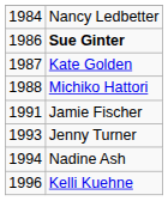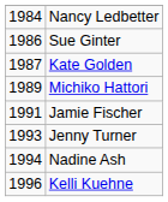1986 | column 2: bold -> normal
- row: 1988 | Michiko Hattori
+ row: 1989 | Michiko Hattori
